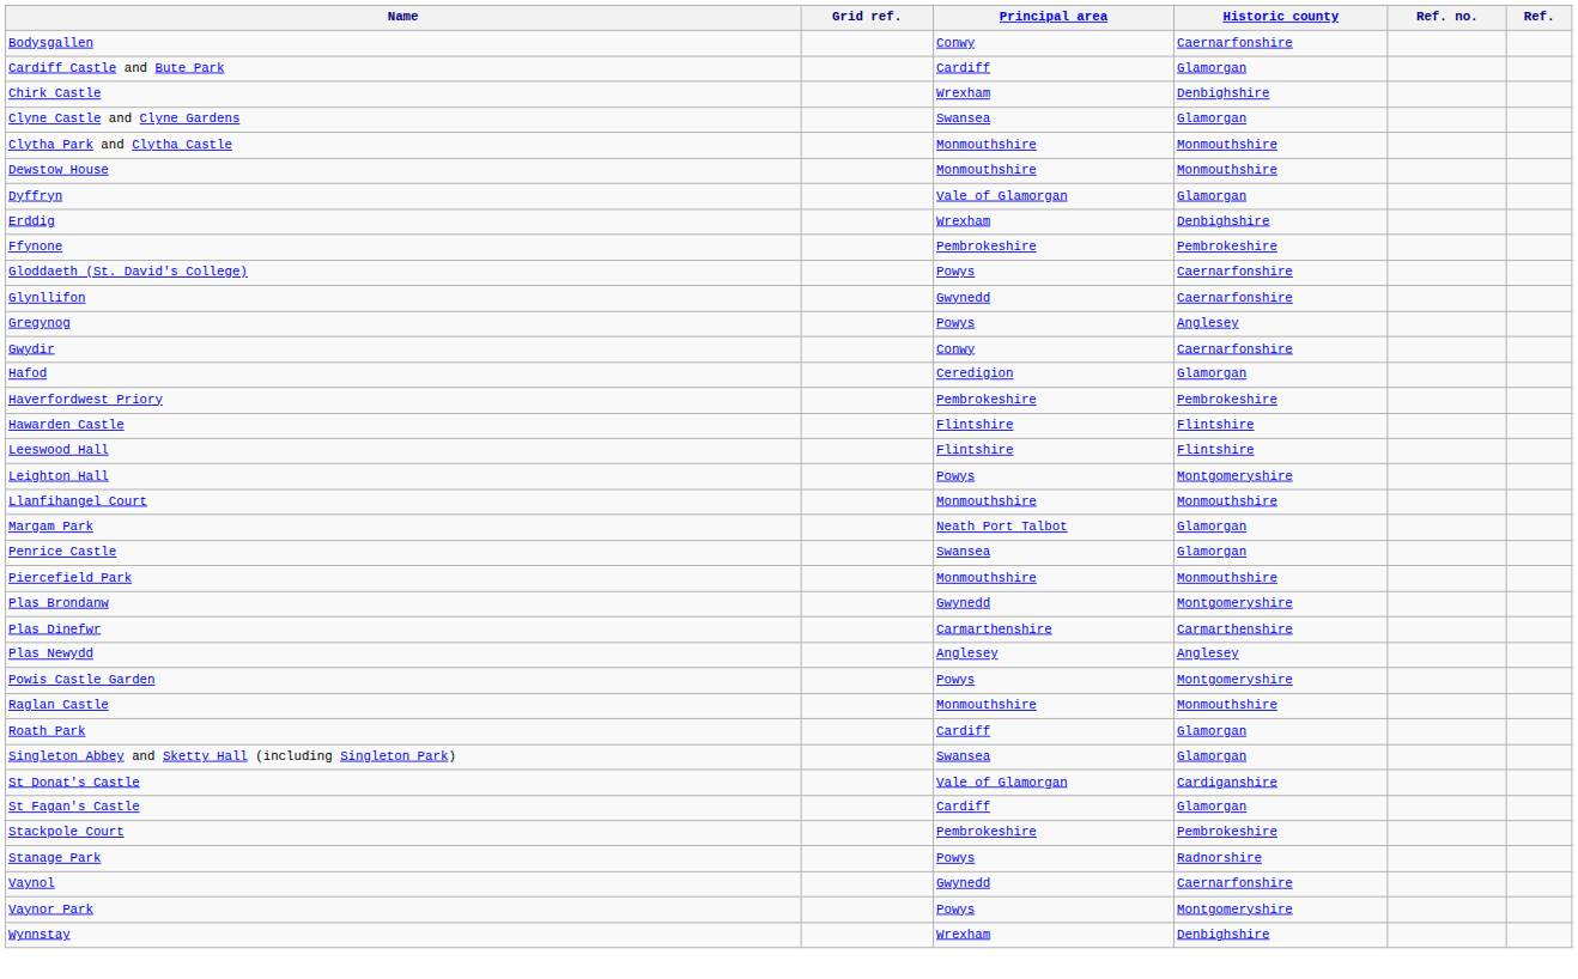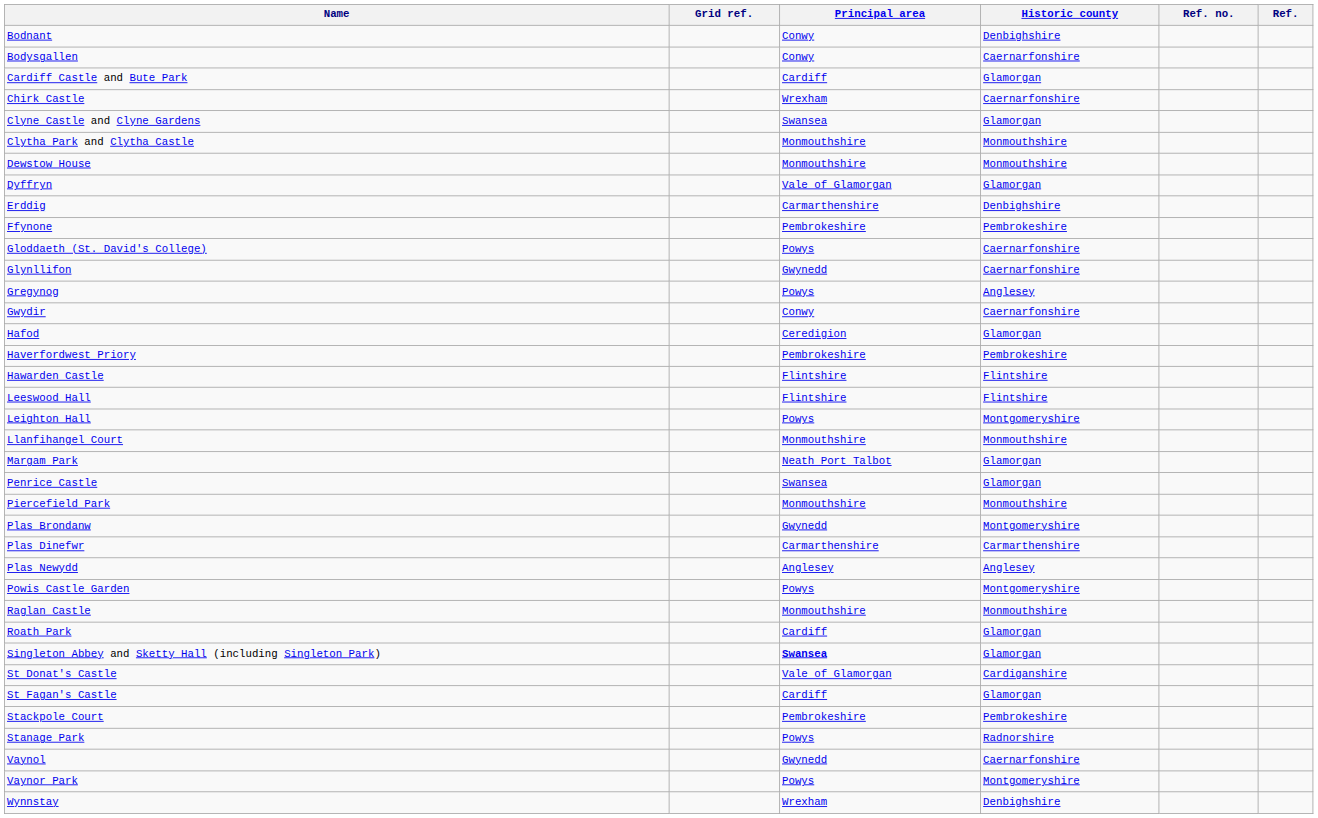+ row: Bodnant | Conwy | Denbighshire
Chirk Castle | Historic county: Denbighshire -> Caernarfonshire
Erddig | Principal area: Wrexham -> Carmarthenshire
Singleton Abbey and Sketty Hall (including Singleton Park) | Principal area: normal -> bold
